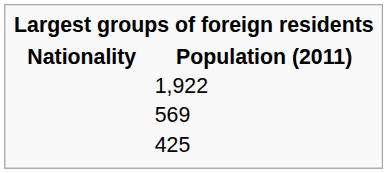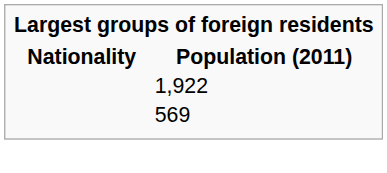- row: 425
